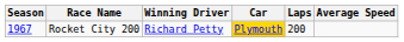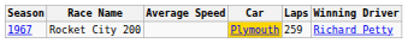columns swapped: Winning Driver <-> Average Speed
Rocket City 200 | Laps: 200 -> 259
